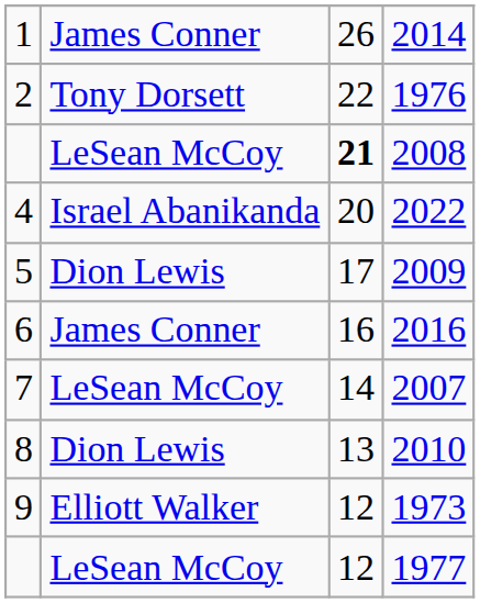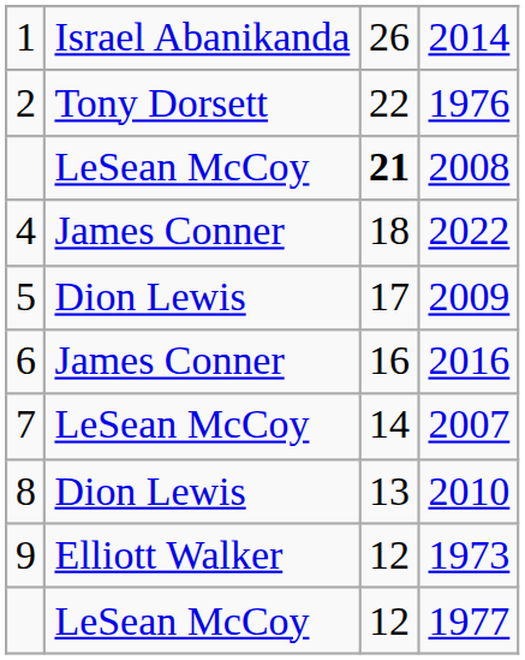2014 | column 2: James Conner -> Israel Abanikanda
2022 | column 2: Israel Abanikanda -> James Conner
2022 | column 3: 20 -> 18
